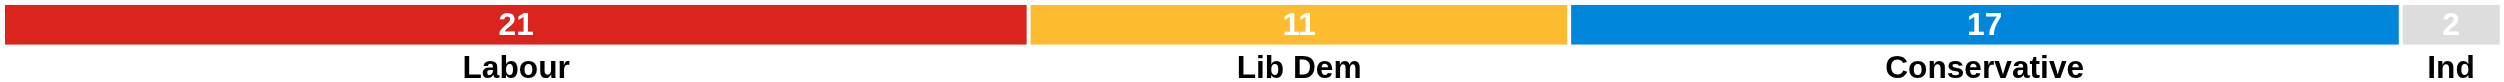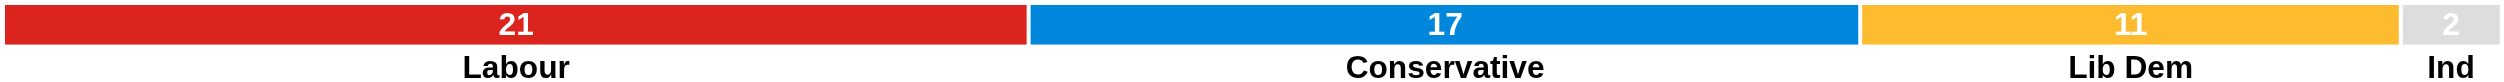columns swapped: 17 <-> 11
